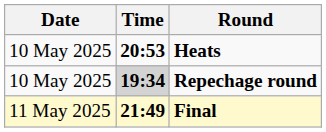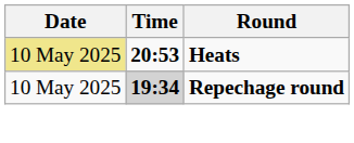Heats | Date: no background -> khaki background
- row: 11 May 2025 | 21:49 | Final
